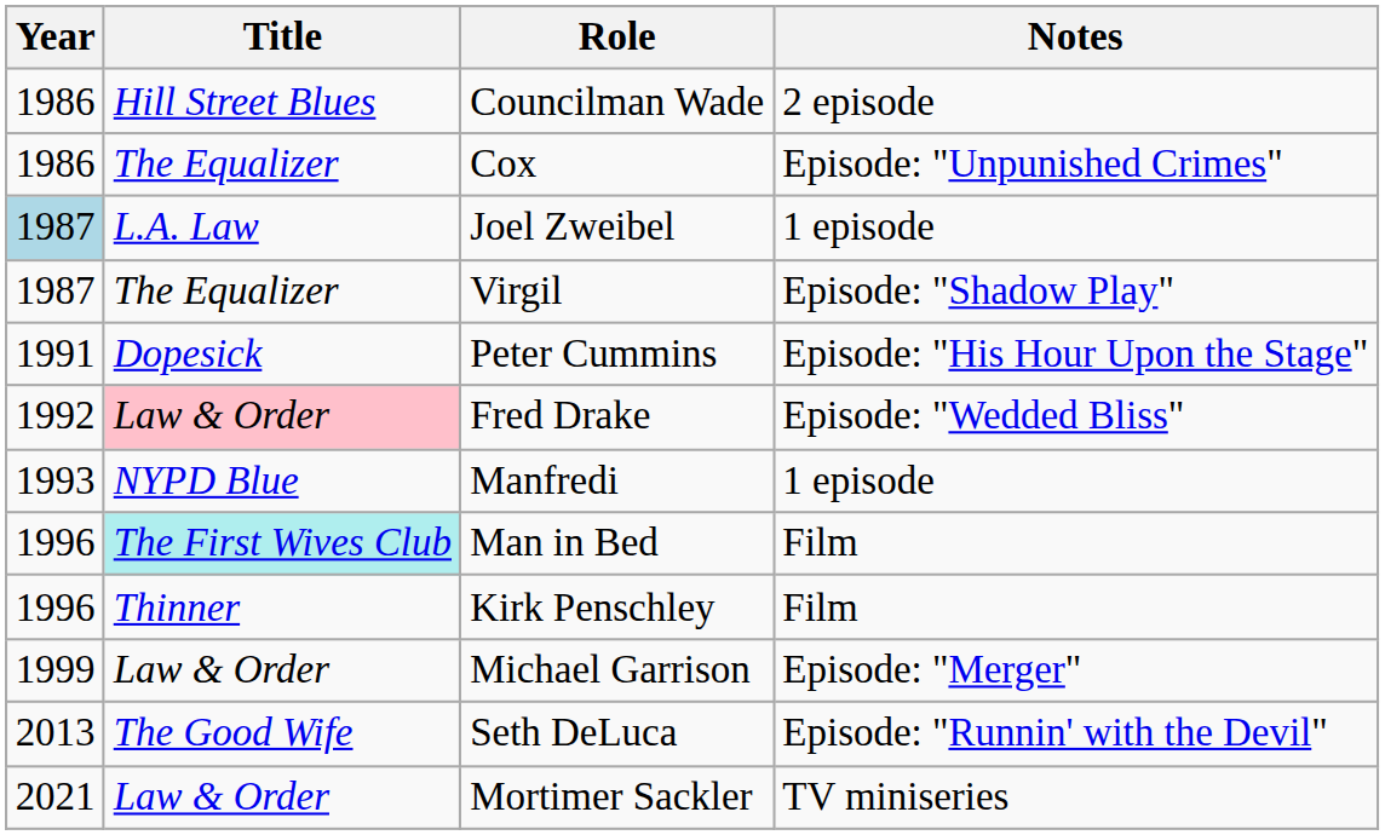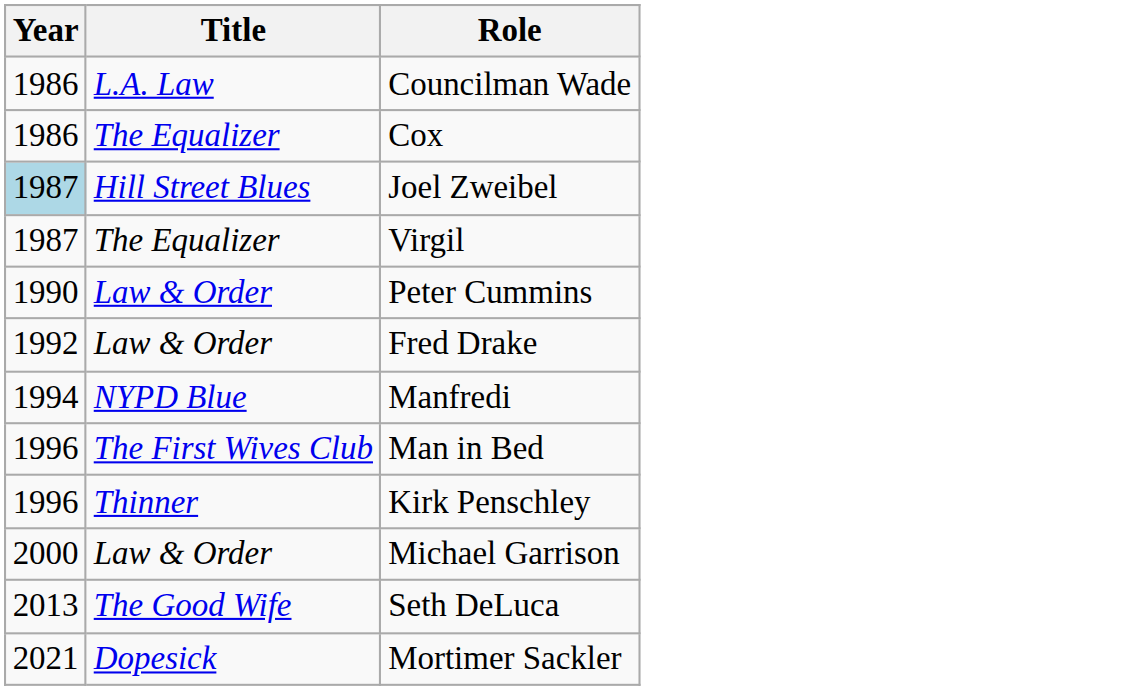- column: Notes | 2 episode | Episode: "Unpunished Crimes" | 1 episode | Episode: "Shadow Play" | Episode: "His Hour Upon the Stage" | Episode: "Wedded Bliss" | 1 episode | Film | Film | Episode: "Merger" | Episode: "Runnin' with the Devil" | TV miniseries
Councilman Wade | Title: Hill Street Blues -> L.A. Law
Joel Zweibel | Title: L.A. Law -> Hill Street Blues
Peter Cummins | Year: 1991 -> 1990
Peter Cummins | Title: Dopesick -> Law & Order
Fred Drake | Title: pink background -> no background
Manfredi | Year: 1993 -> 1994
Man in Bed | Title: paleturquoise background -> no background
Michael Garrison | Year: 1999 -> 2000
Mortimer Sackler | Title: Law & Order -> Dopesick
